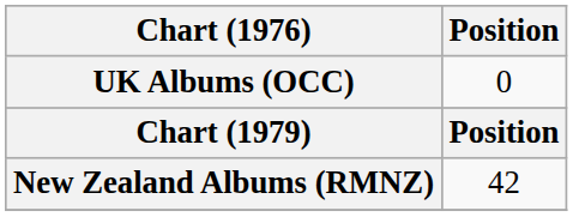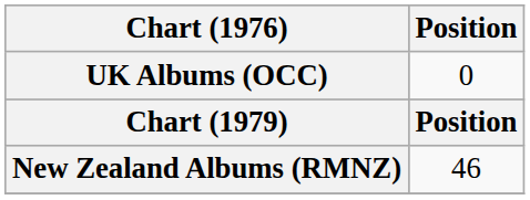New Zealand Albums (RMNZ) | Position: 42 -> 46
